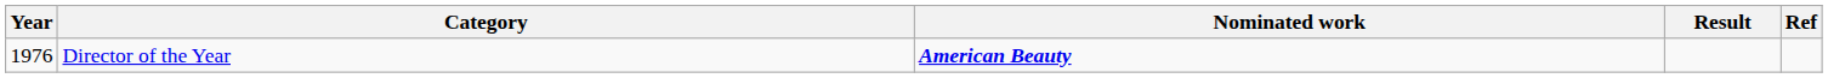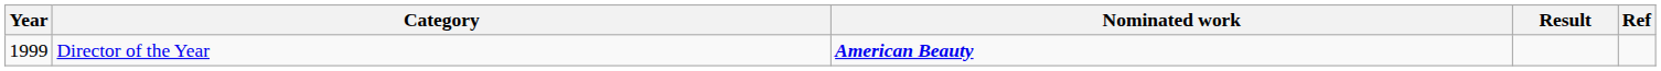Director of the Year | Year: 1976 -> 1999
